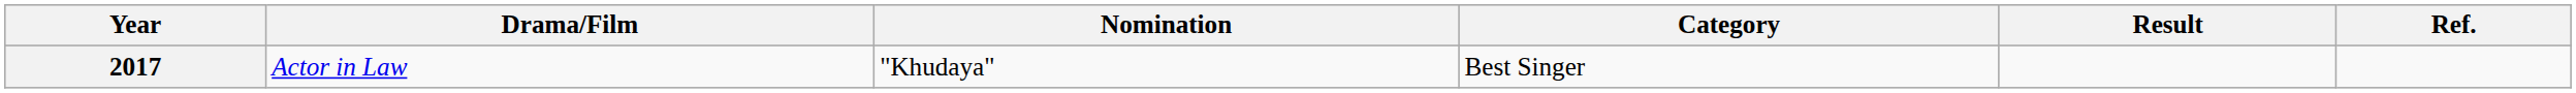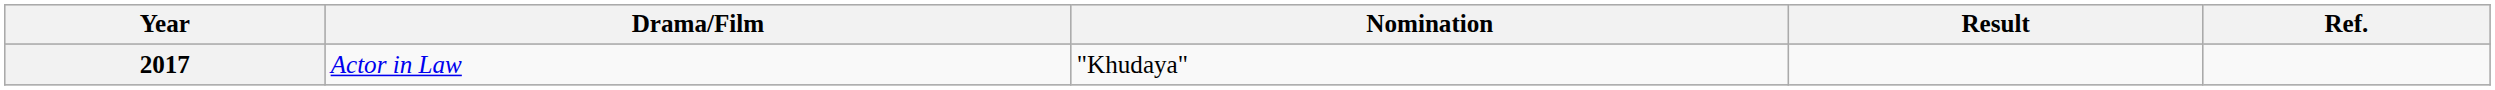- column: Category | Best Singer
